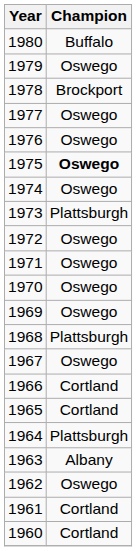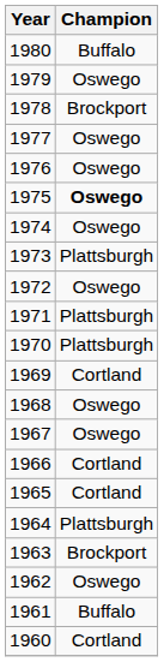1971 | Champion: Oswego -> Plattsburgh
1970 | Champion: Oswego -> Plattsburgh
1969 | Champion: Oswego -> Cortland
1968 | Champion: Plattsburgh -> Oswego
1963 | Champion: Albany -> Brockport
1961 | Champion: Cortland -> Buffalo
